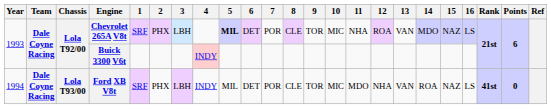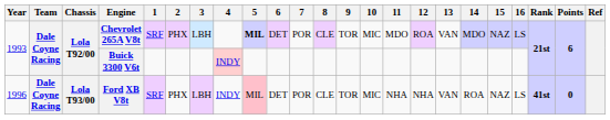Chevrolet 265A V8t | 11: NHA -> MDO
Ford XB V8t | Year: 1994 -> 1996
Ford XB V8t | 5: no background -> pink background
Ford XB V8t | 11: MDO -> NHA
